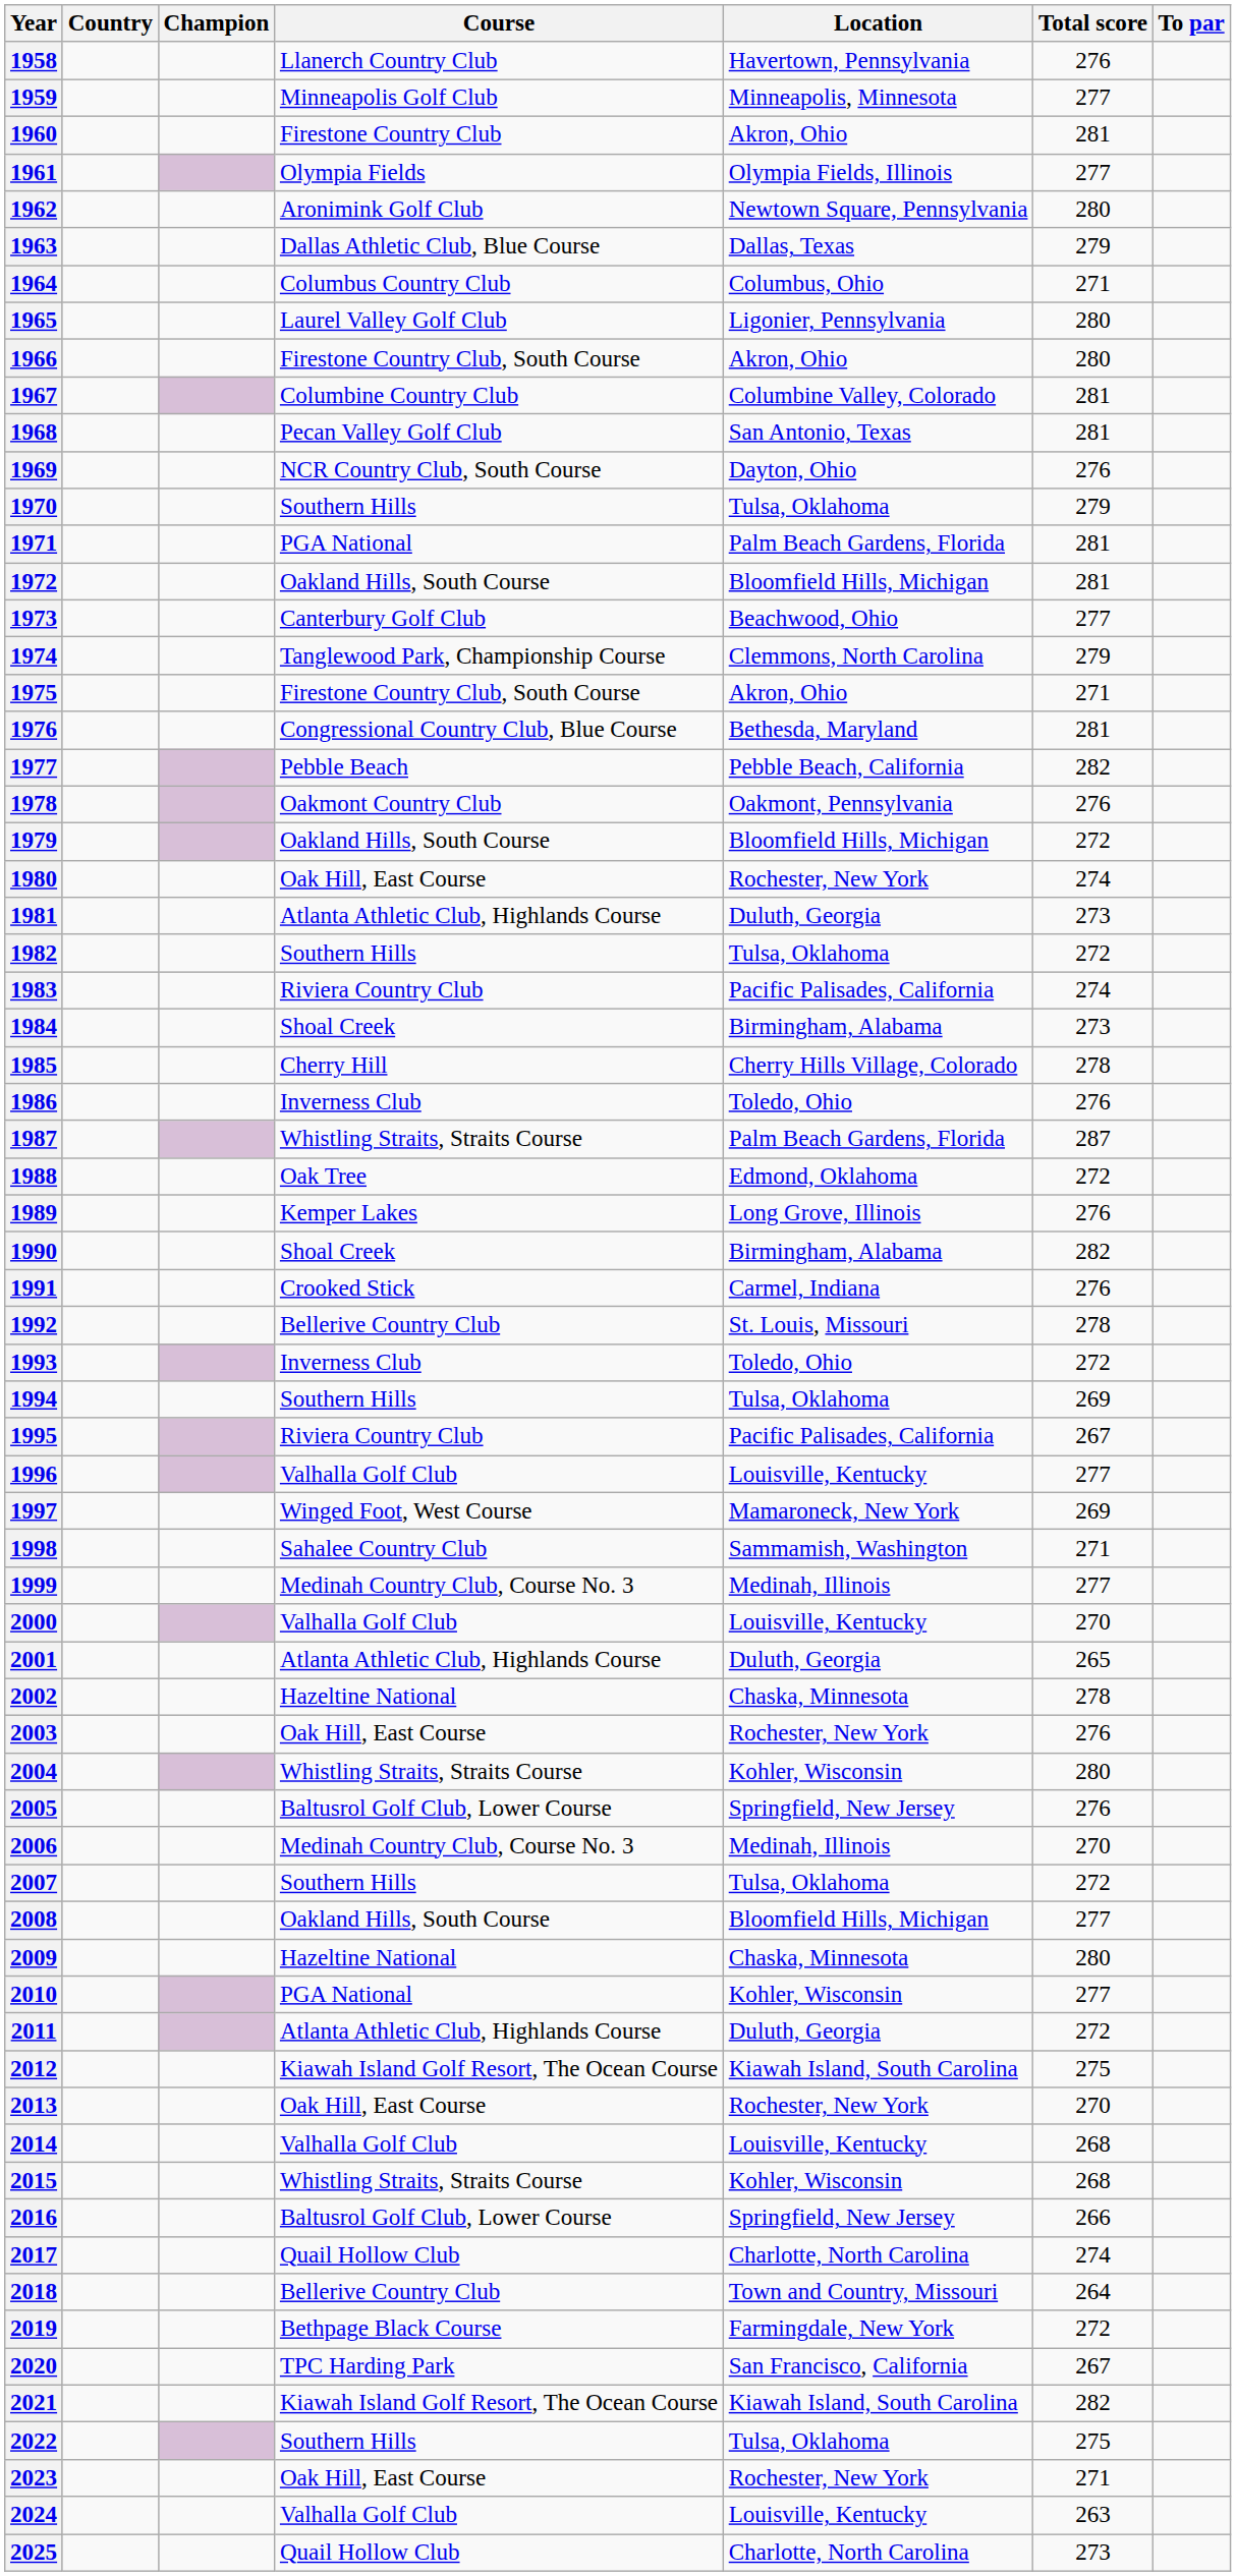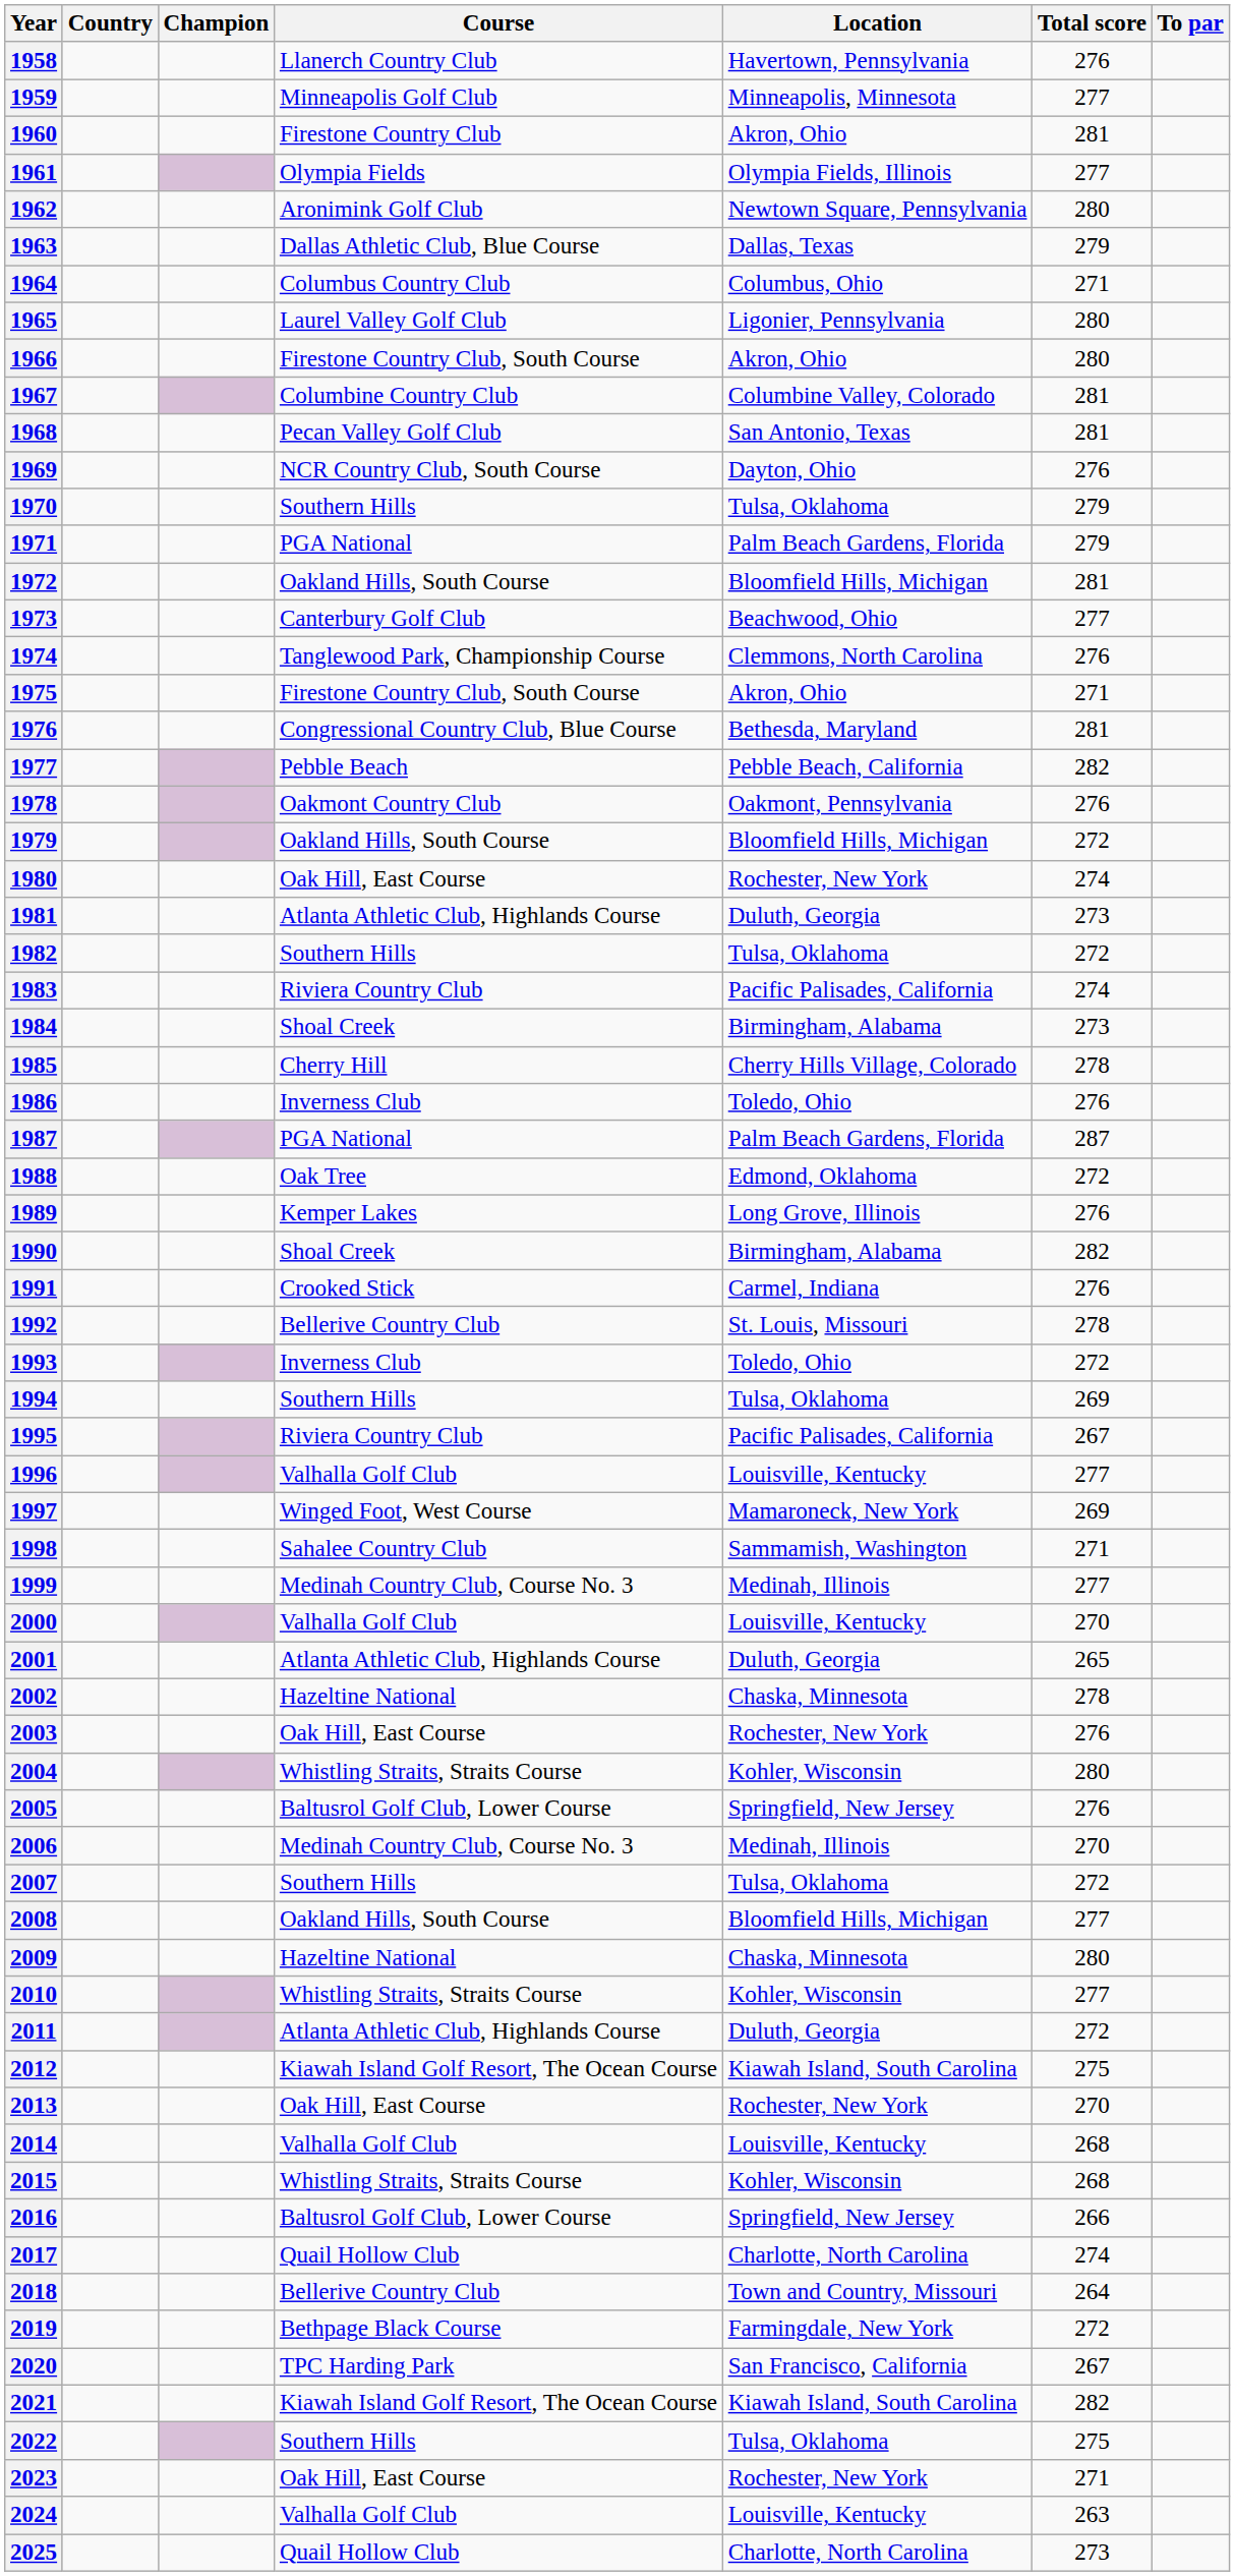1971 | Total score: 281 -> 279
1974 | Total score: 279 -> 276
1987 | Course: Whistling Straits, Straits Course -> PGA National
2010 | Course: PGA National -> Whistling Straits, Straits Course
